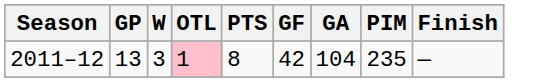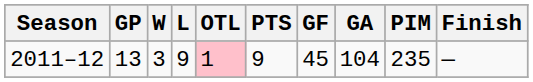+ column: L | 9
2011–12 | PTS: 8 -> 9
2011–12 | GF: 42 -> 45
